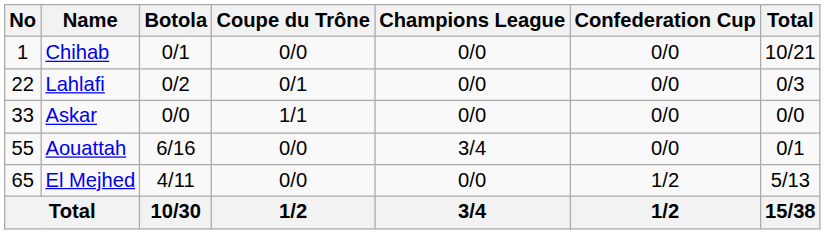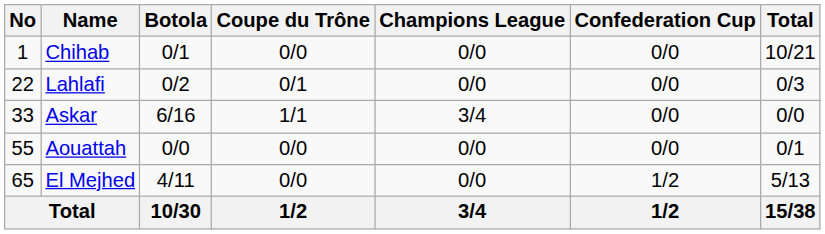Askar | Botola: 0/0 -> 6/16
Askar | Champions League: 0/0 -> 3/4
Aouattah | Botola: 6/16 -> 0/0
Aouattah | Champions League: 3/4 -> 0/0
